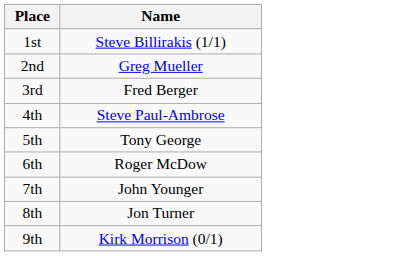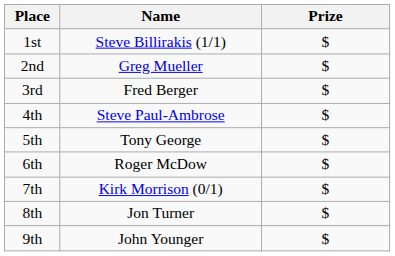+ column: Prize | $ | $ | $ | $ | $ | $ | $ | $ | $
7th | Name: John Younger -> Kirk Morrison (0/1)
9th | Name: Kirk Morrison (0/1) -> John Younger
